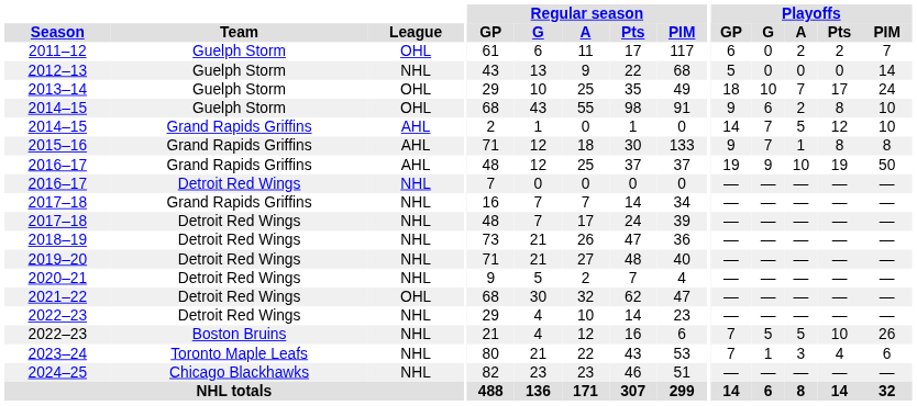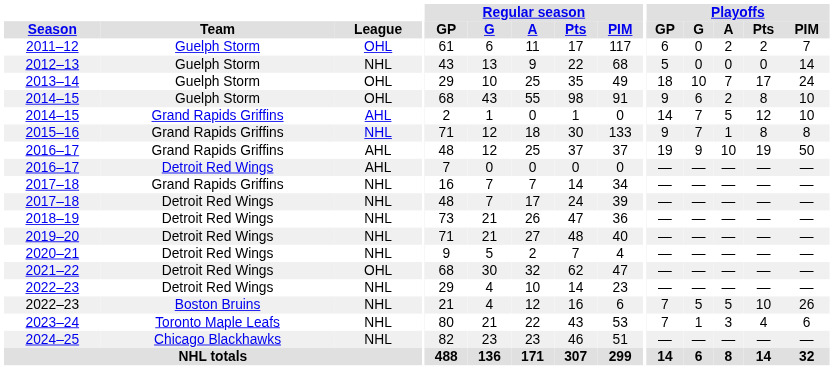2015–16 | League: AHL -> NHL
2016–17 / Detroit Red Wings | League: NHL -> AHL
